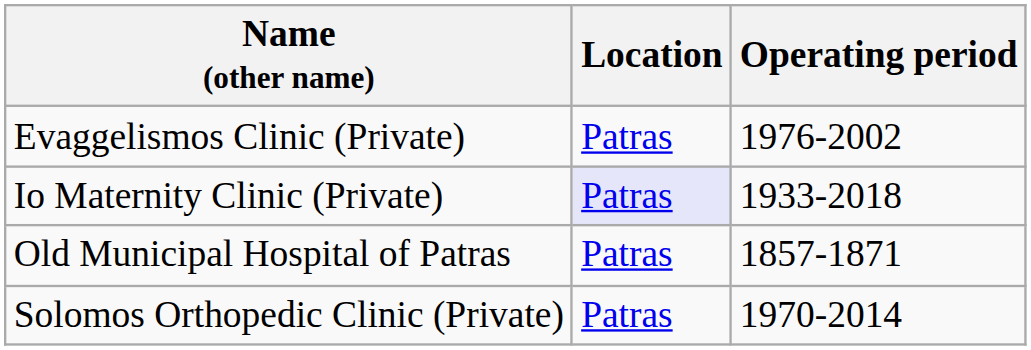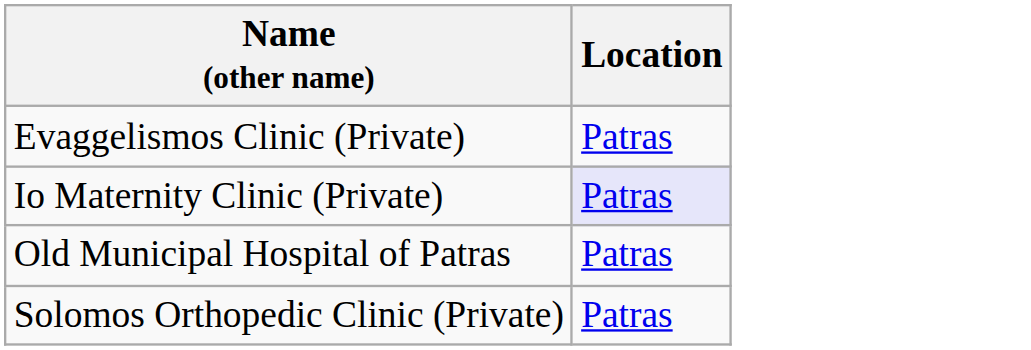- column: Operating period | 1976-2002 | 1933-2018 | 1857-1871 | 1970-2014
